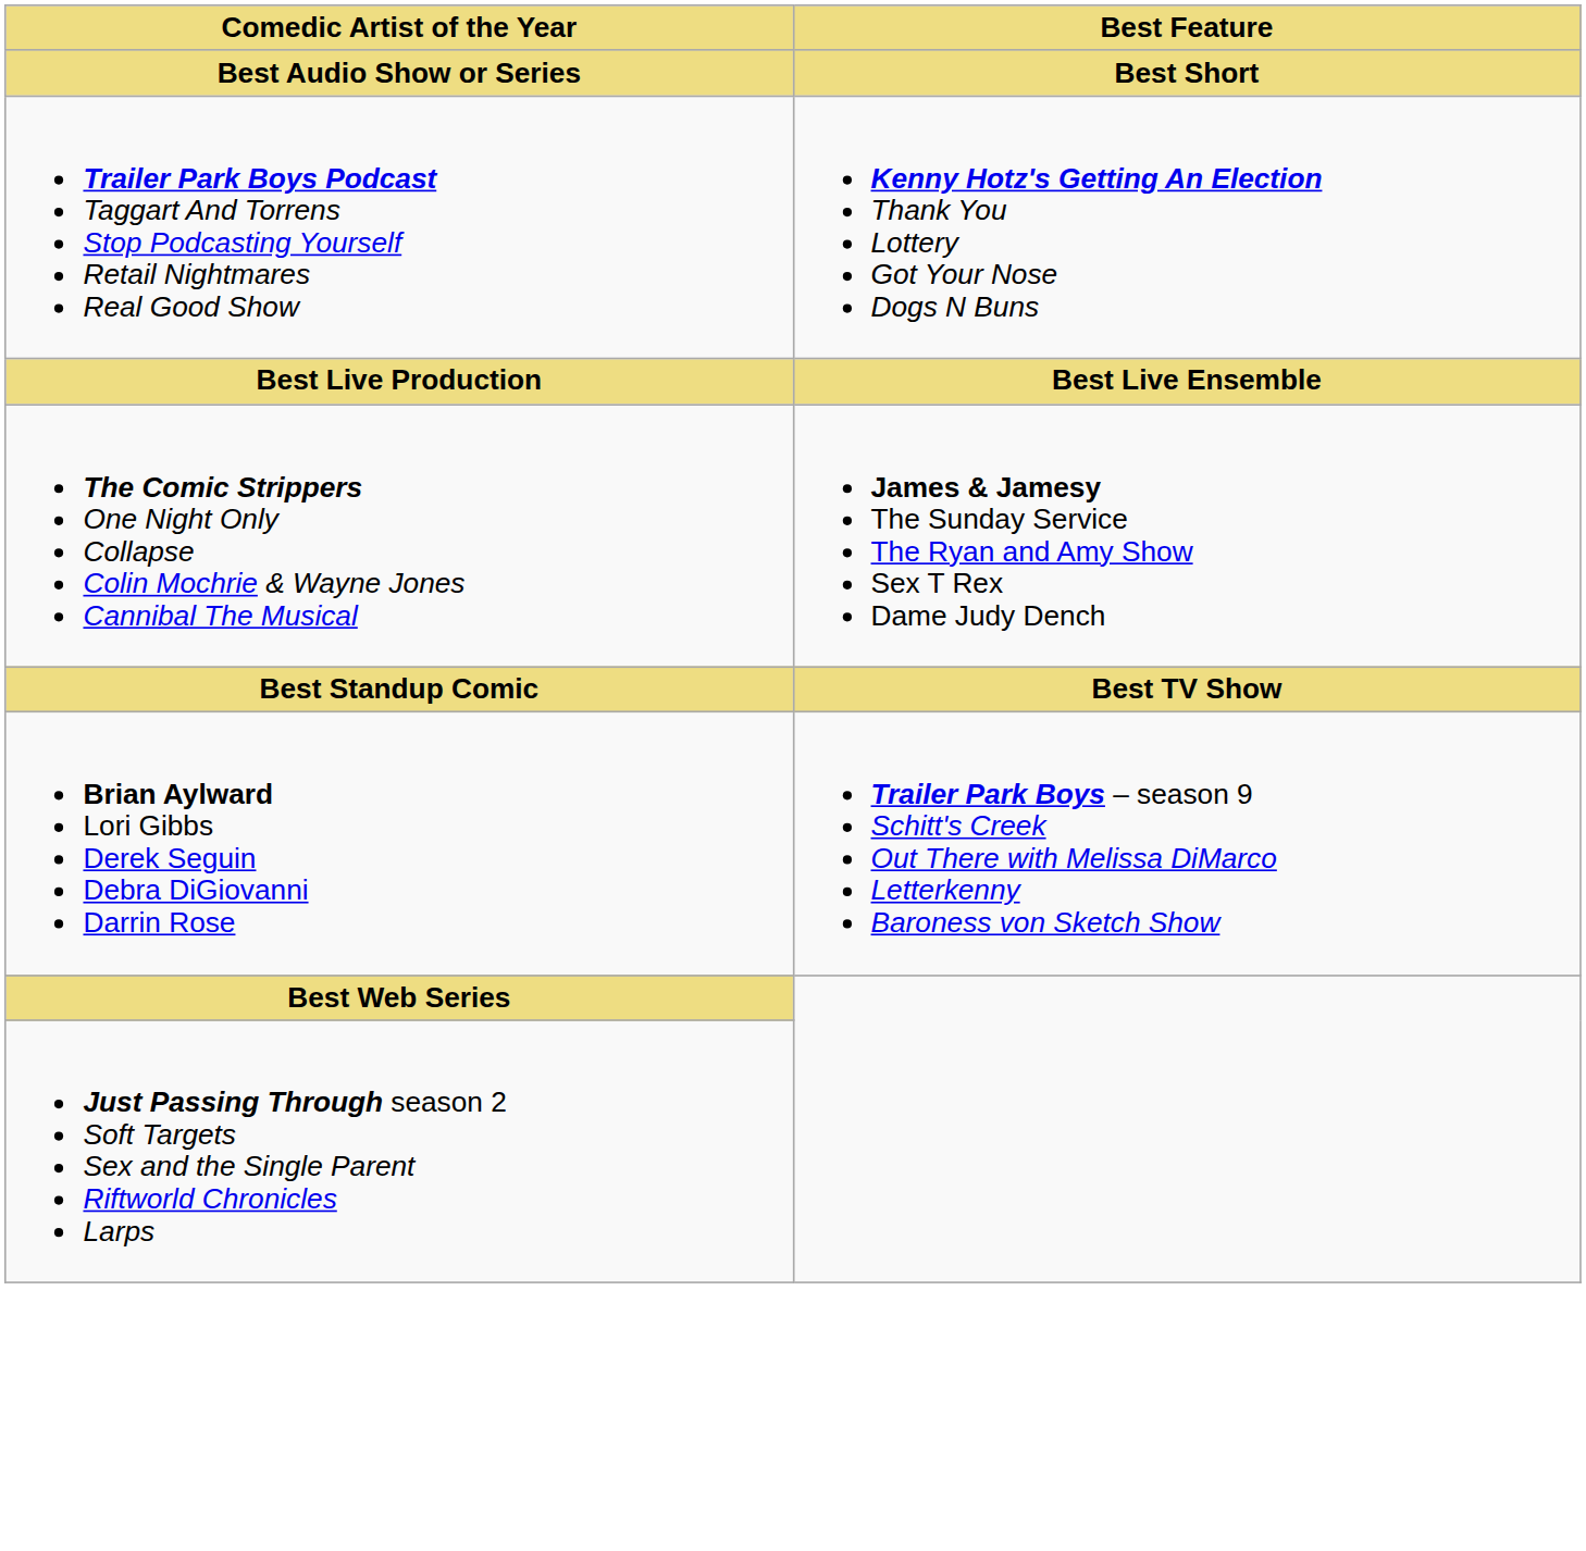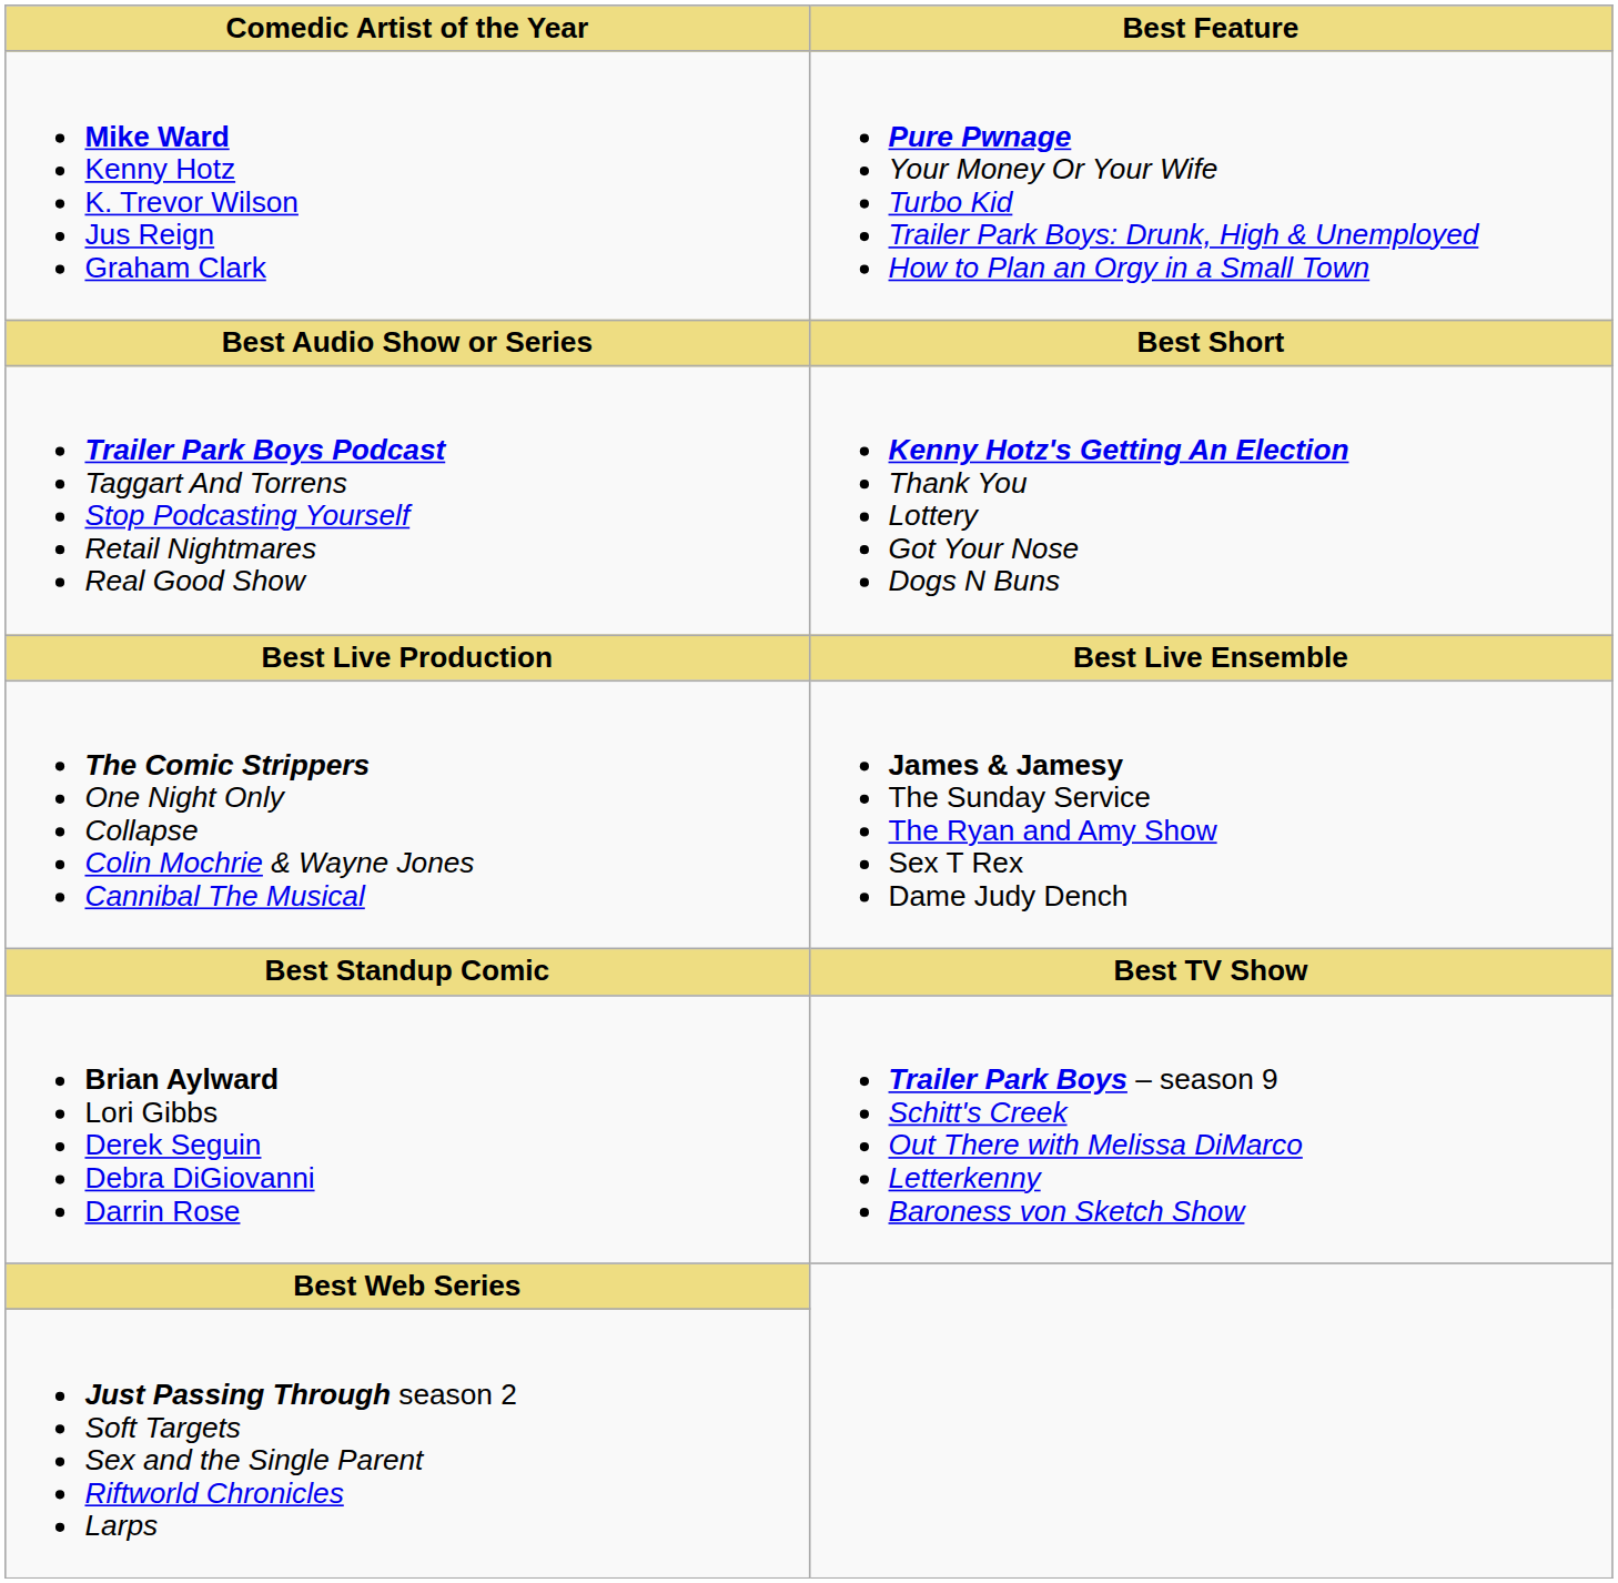+ row: Mike Ward Kenny Hotz K. Trevor Wilson Jus Reign Graham Clark | Pure Pwnage Your Money Or Your Wife Turbo Kid Trailer Park Boys: Drunk, High & Unemployed How to Plan an Orgy in a Small Town
